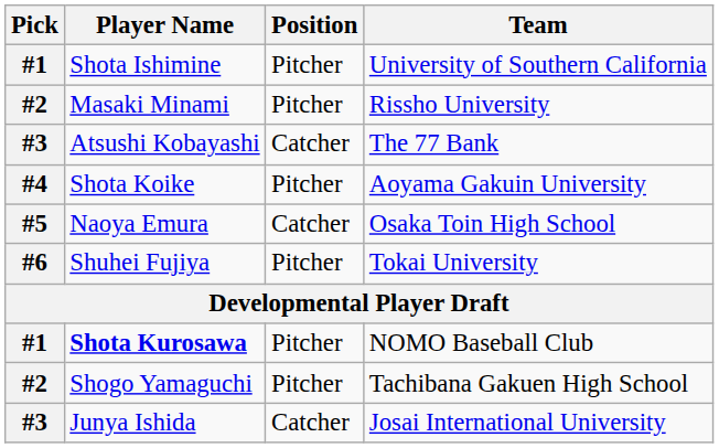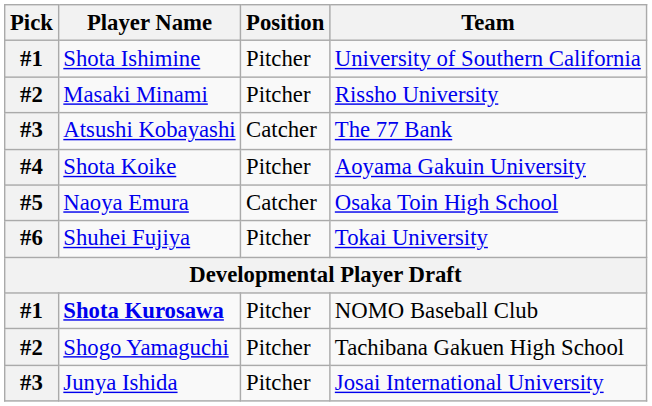Junya Ishida | Position: Catcher -> Pitcher
